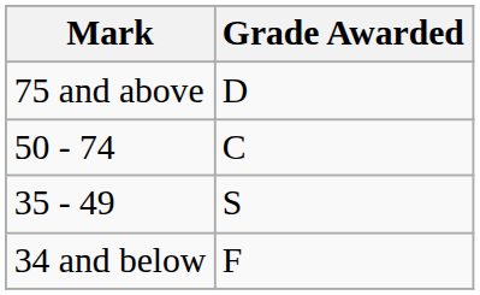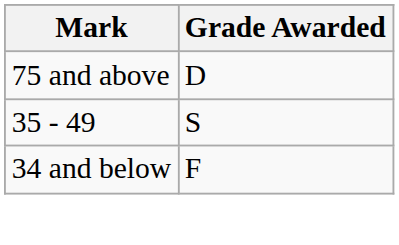- row: 50 - 74 | C
